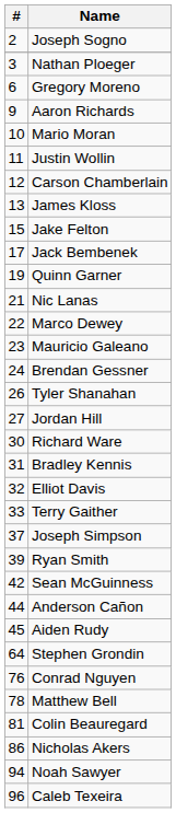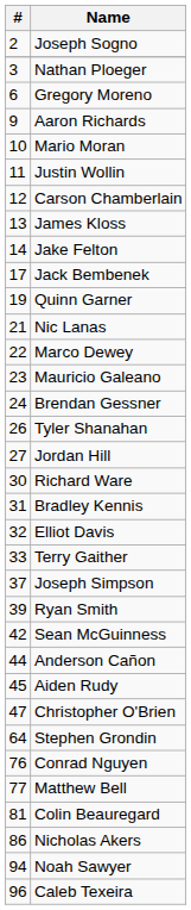Jake Felton | #: 15 -> 14
+ row: 47 | Christopher O'Brien
Matthew Bell | #: 78 -> 77
